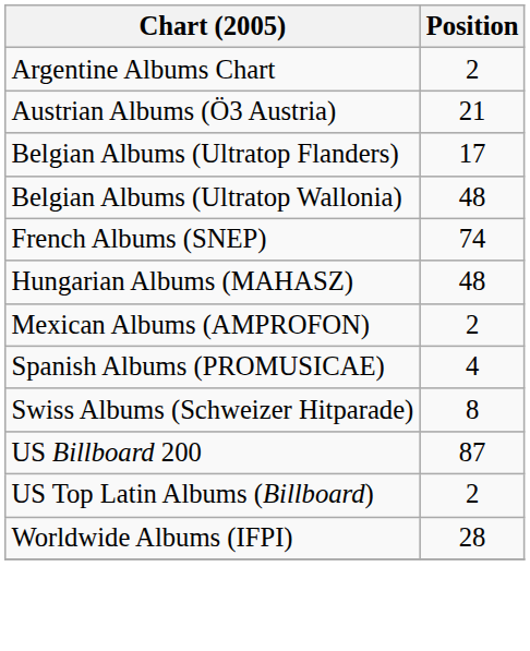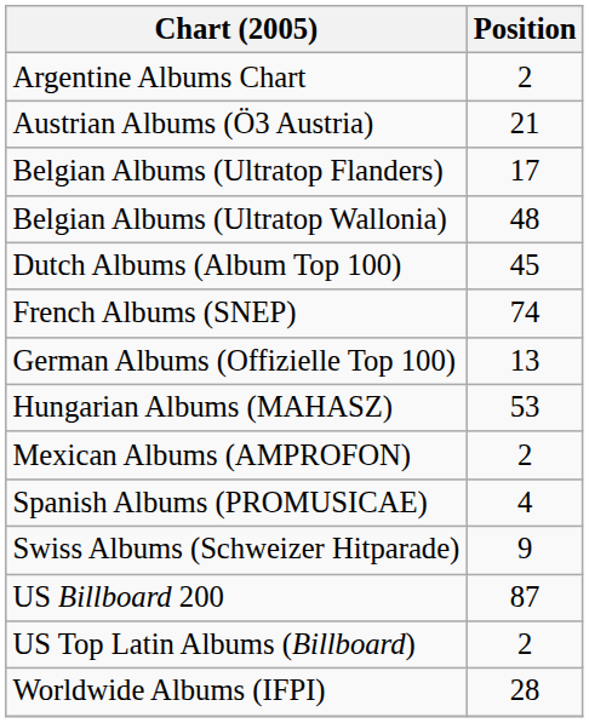+ row: Dutch Albums (Album Top 100) | 45
+ row: German Albums (Offizielle Top 100) | 13
Hungarian Albums (MAHASZ) | Position: 48 -> 53
Swiss Albums (Schweizer Hitparade) | Position: 8 -> 9
